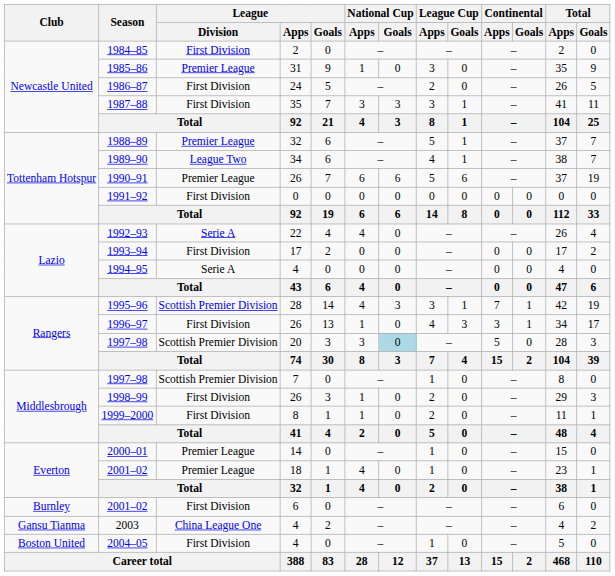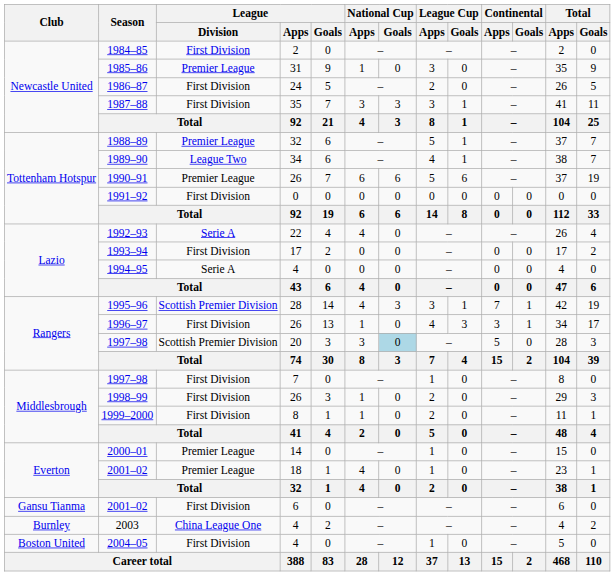1997–98 / 7 | League / Division: Scottish Premier Division -> First Division
2001–02 / 6 | Club: Burnley -> Gansu Tianma
2003 | Club: Gansu Tianma -> Burnley
